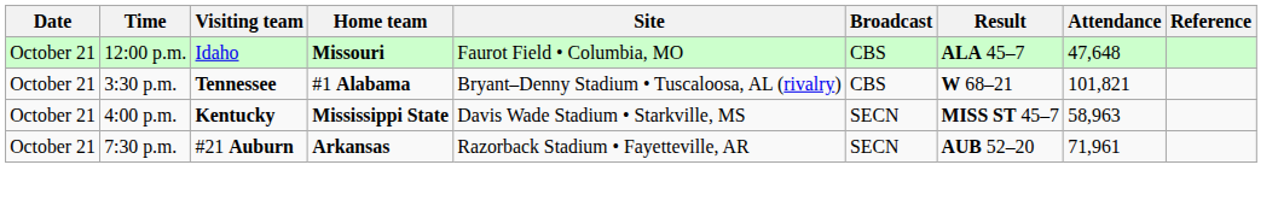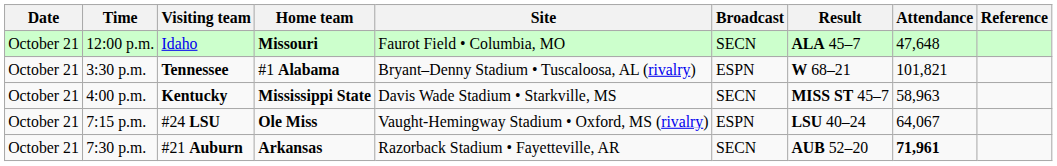12:00 p.m. | Broadcast: CBS -> SECN
3:30 p.m. | Broadcast: CBS -> ESPN
+ row: October 21 | 7:15 p.m. | #24 LSU | Ole Miss | Vaught-Hemingway Stadium • Oxford, MS (rivalry) | ESPN | LSU 40–24 | 64,067
7:30 p.m. | Attendance: normal -> bold
